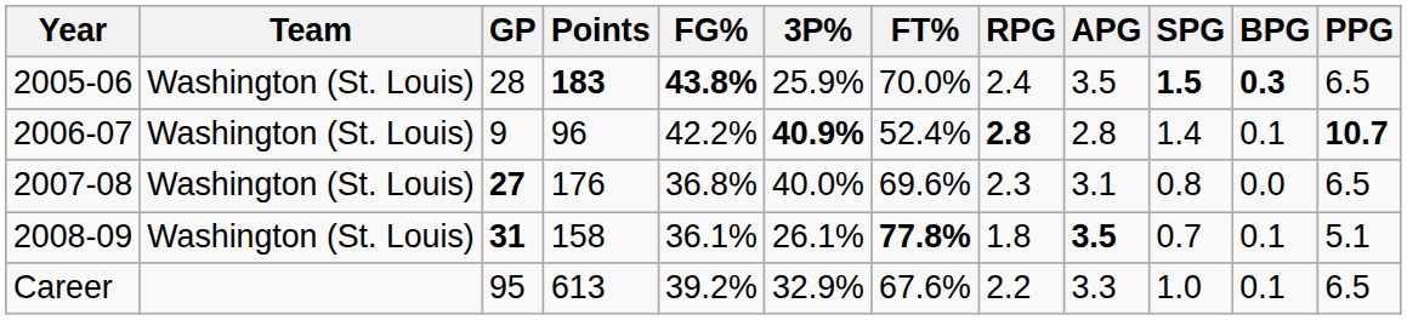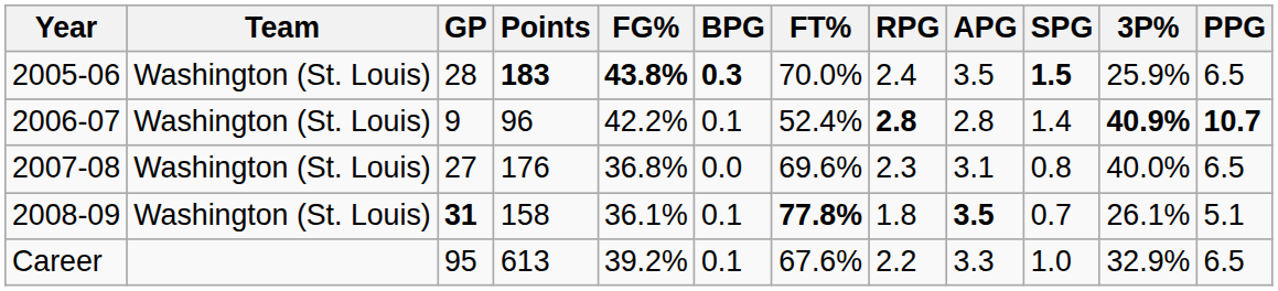columns swapped: 3P% <-> BPG
2007-08 | GP: bold -> normal
